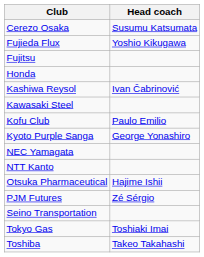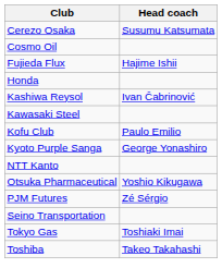+ row: Cosmo Oil
Fujieda Flux | Head coach: Yoshio Kikugawa -> Hajime Ishii
- row: Fujitsu
- row: NEC Yamagata
Otsuka Pharmaceutical | Head coach: Hajime Ishii -> Yoshio Kikugawa
